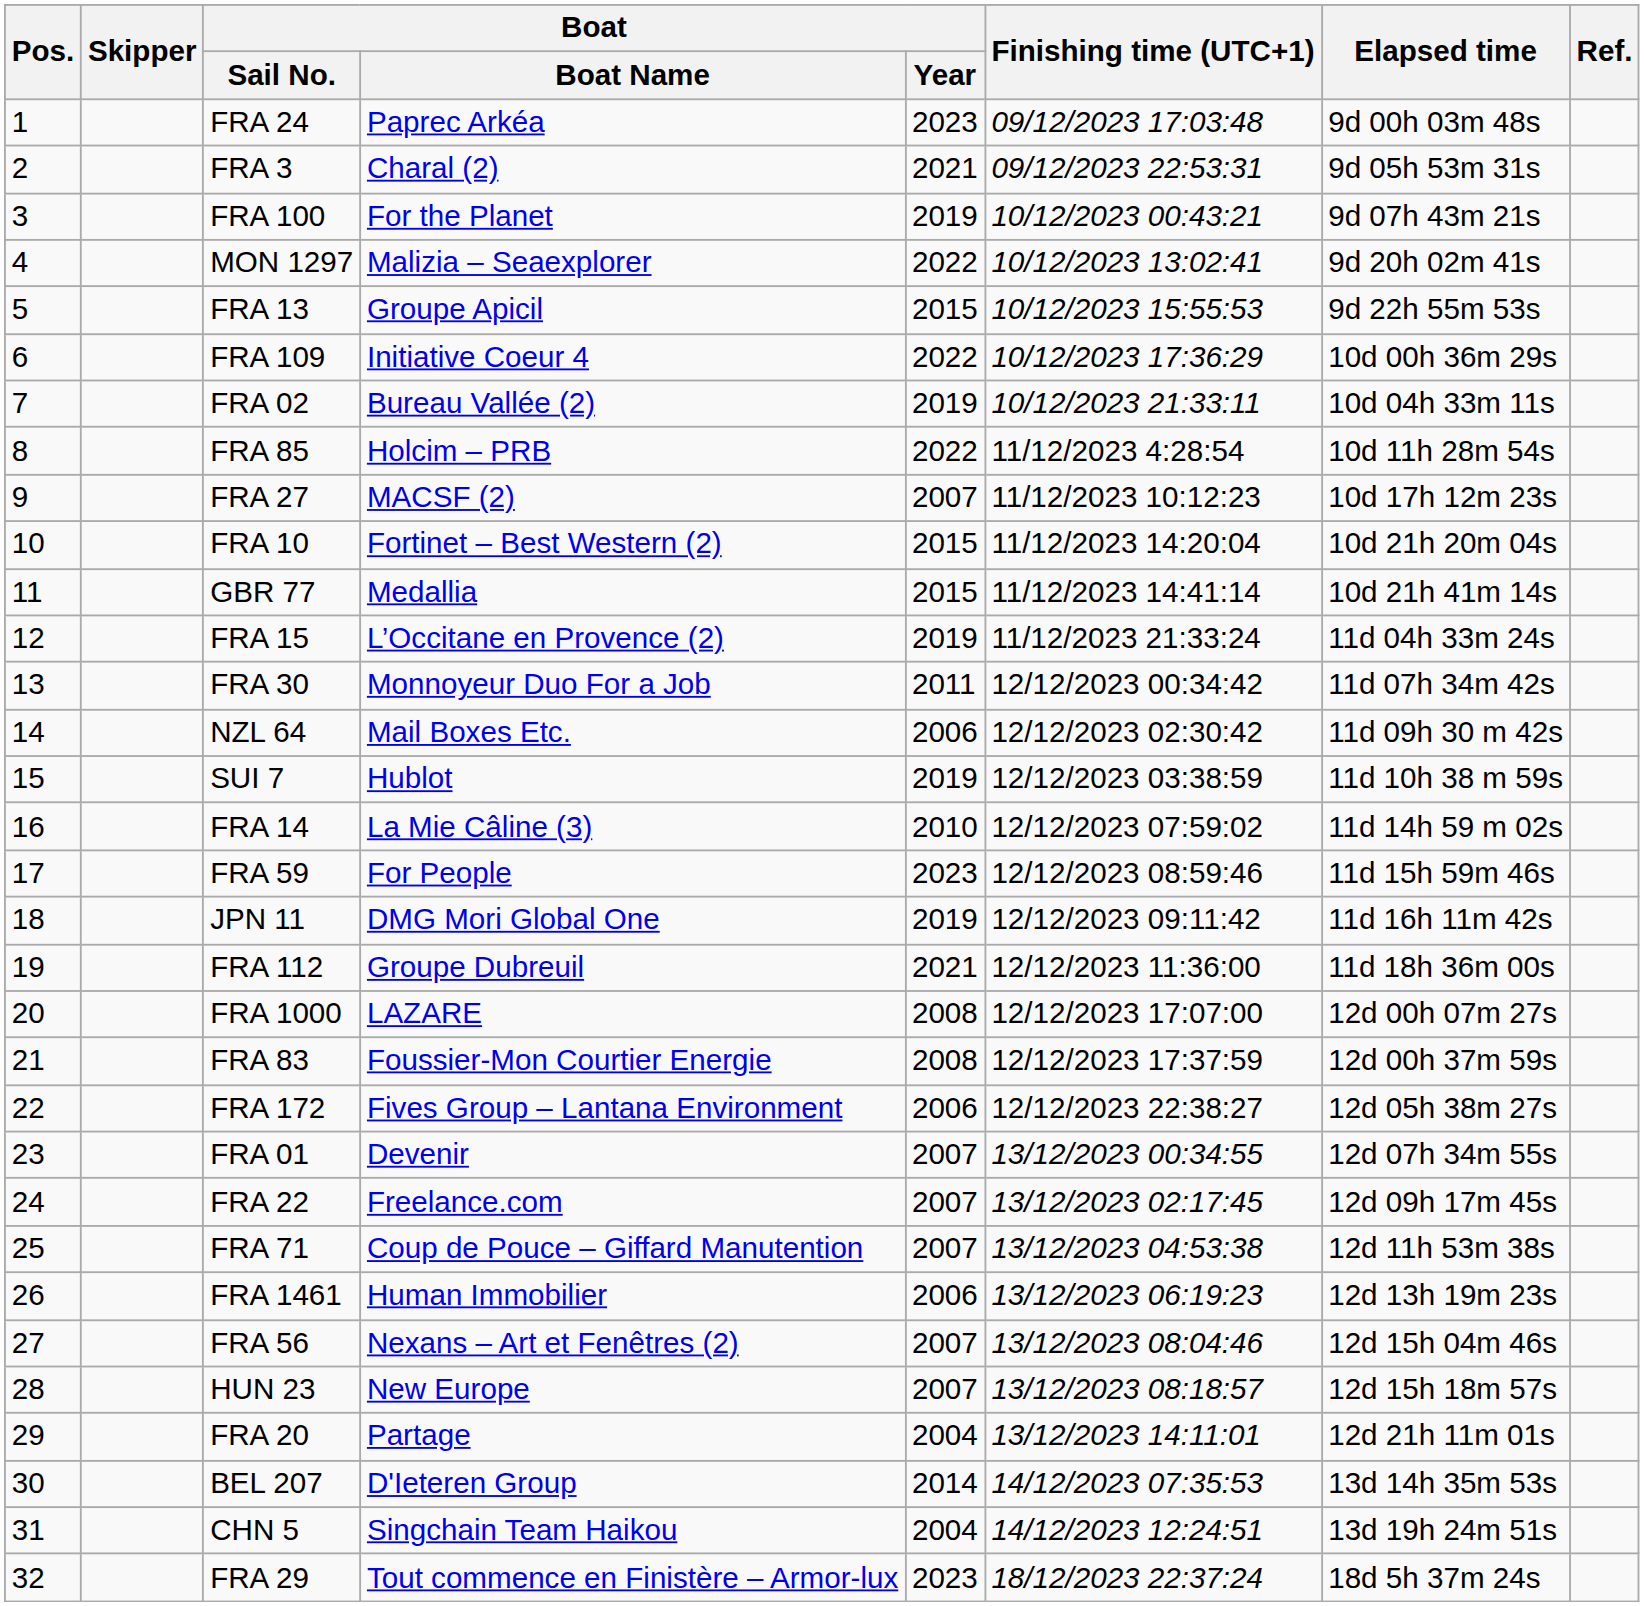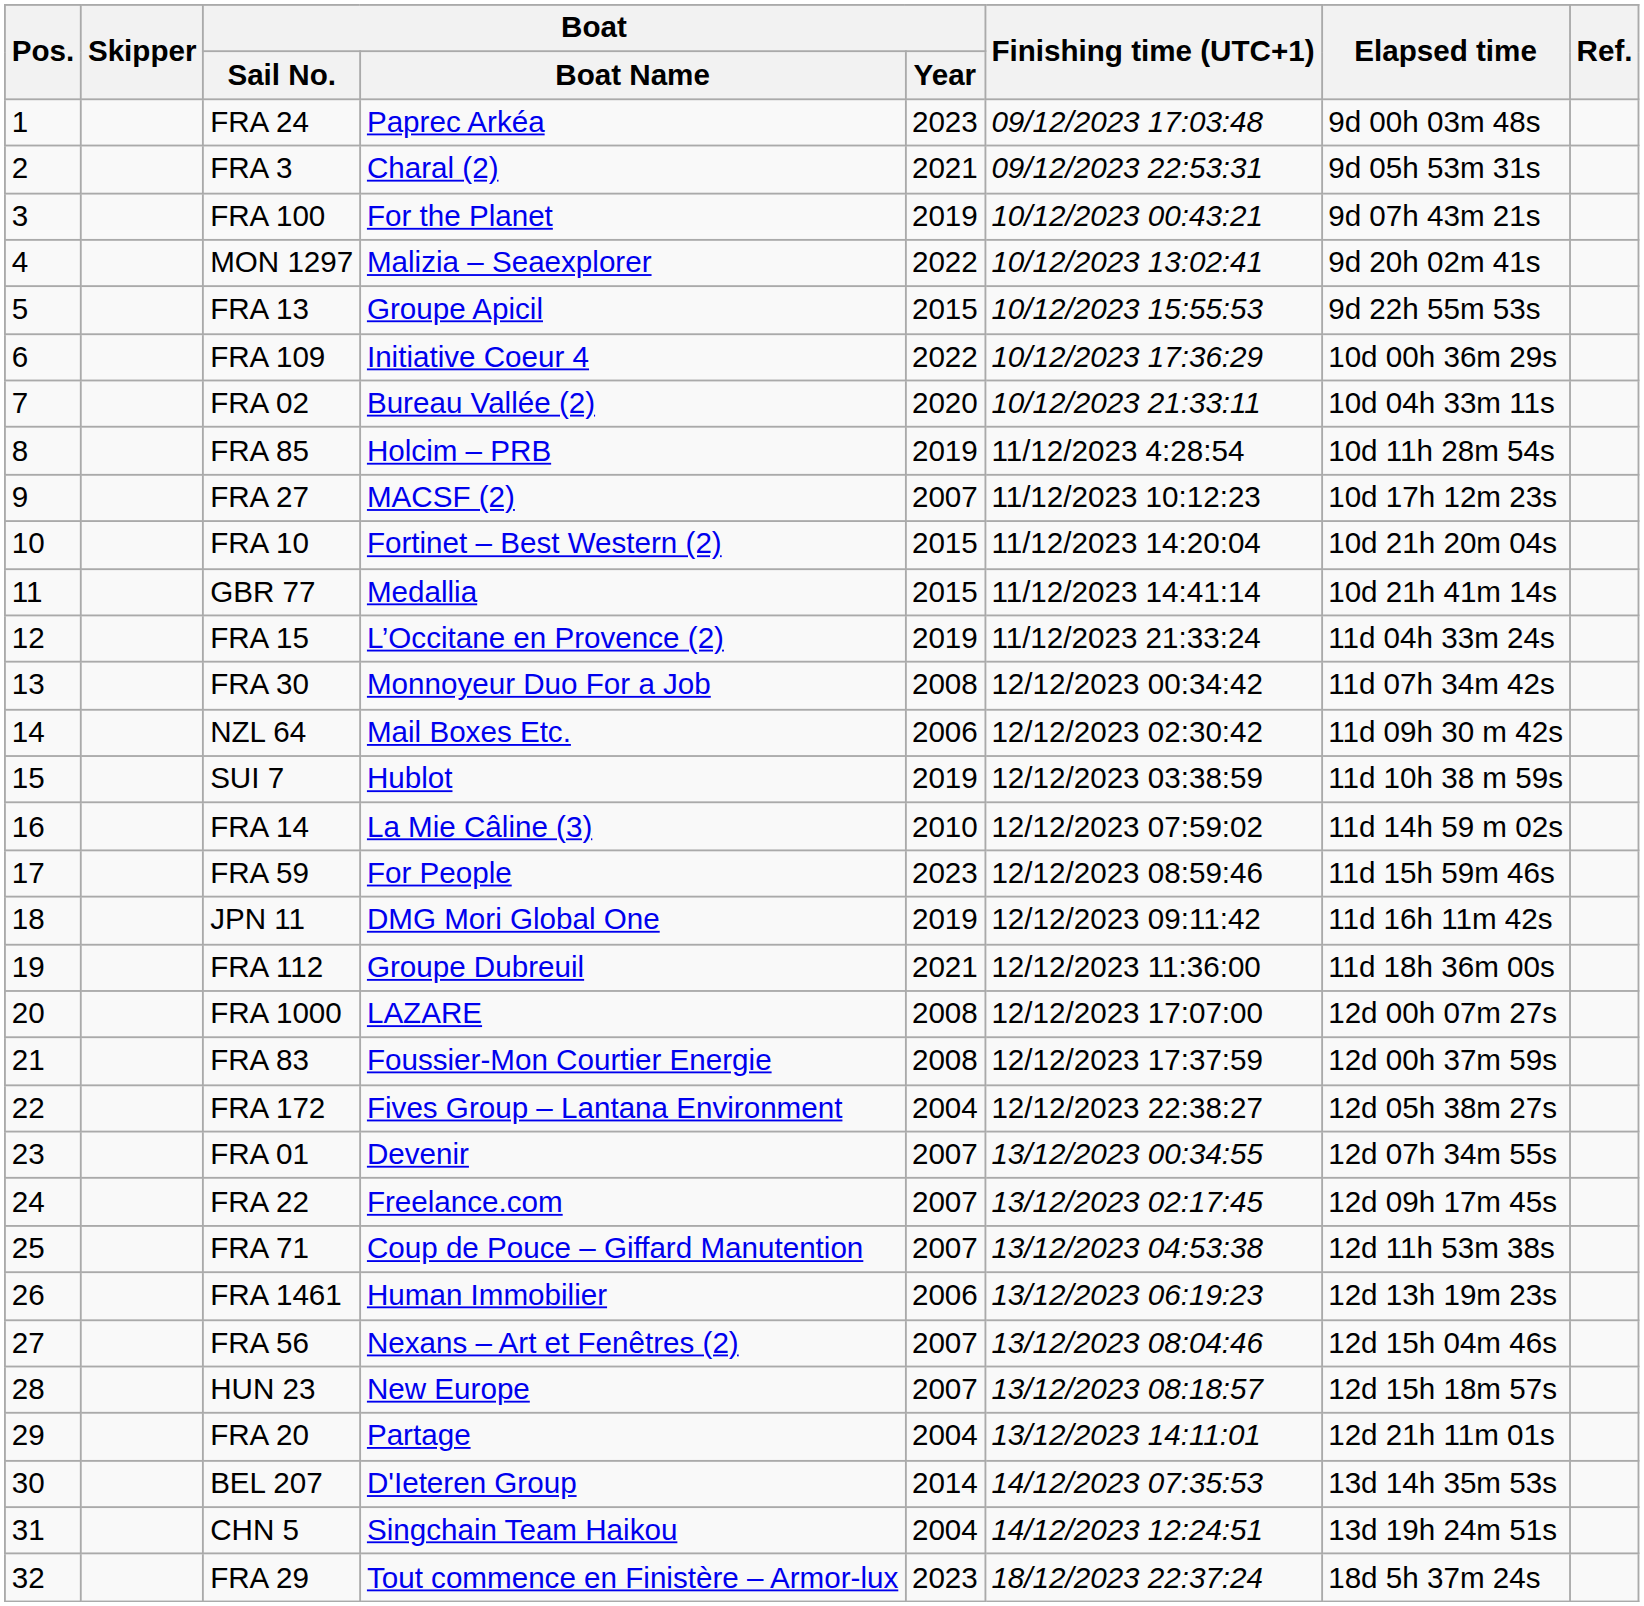FRA 02 | Boat / Year: 2019 -> 2020
FRA 85 | Boat / Year: 2022 -> 2019
FRA 30 | Boat / Year: 2011 -> 2008
FRA 172 | Boat / Year: 2006 -> 2004
